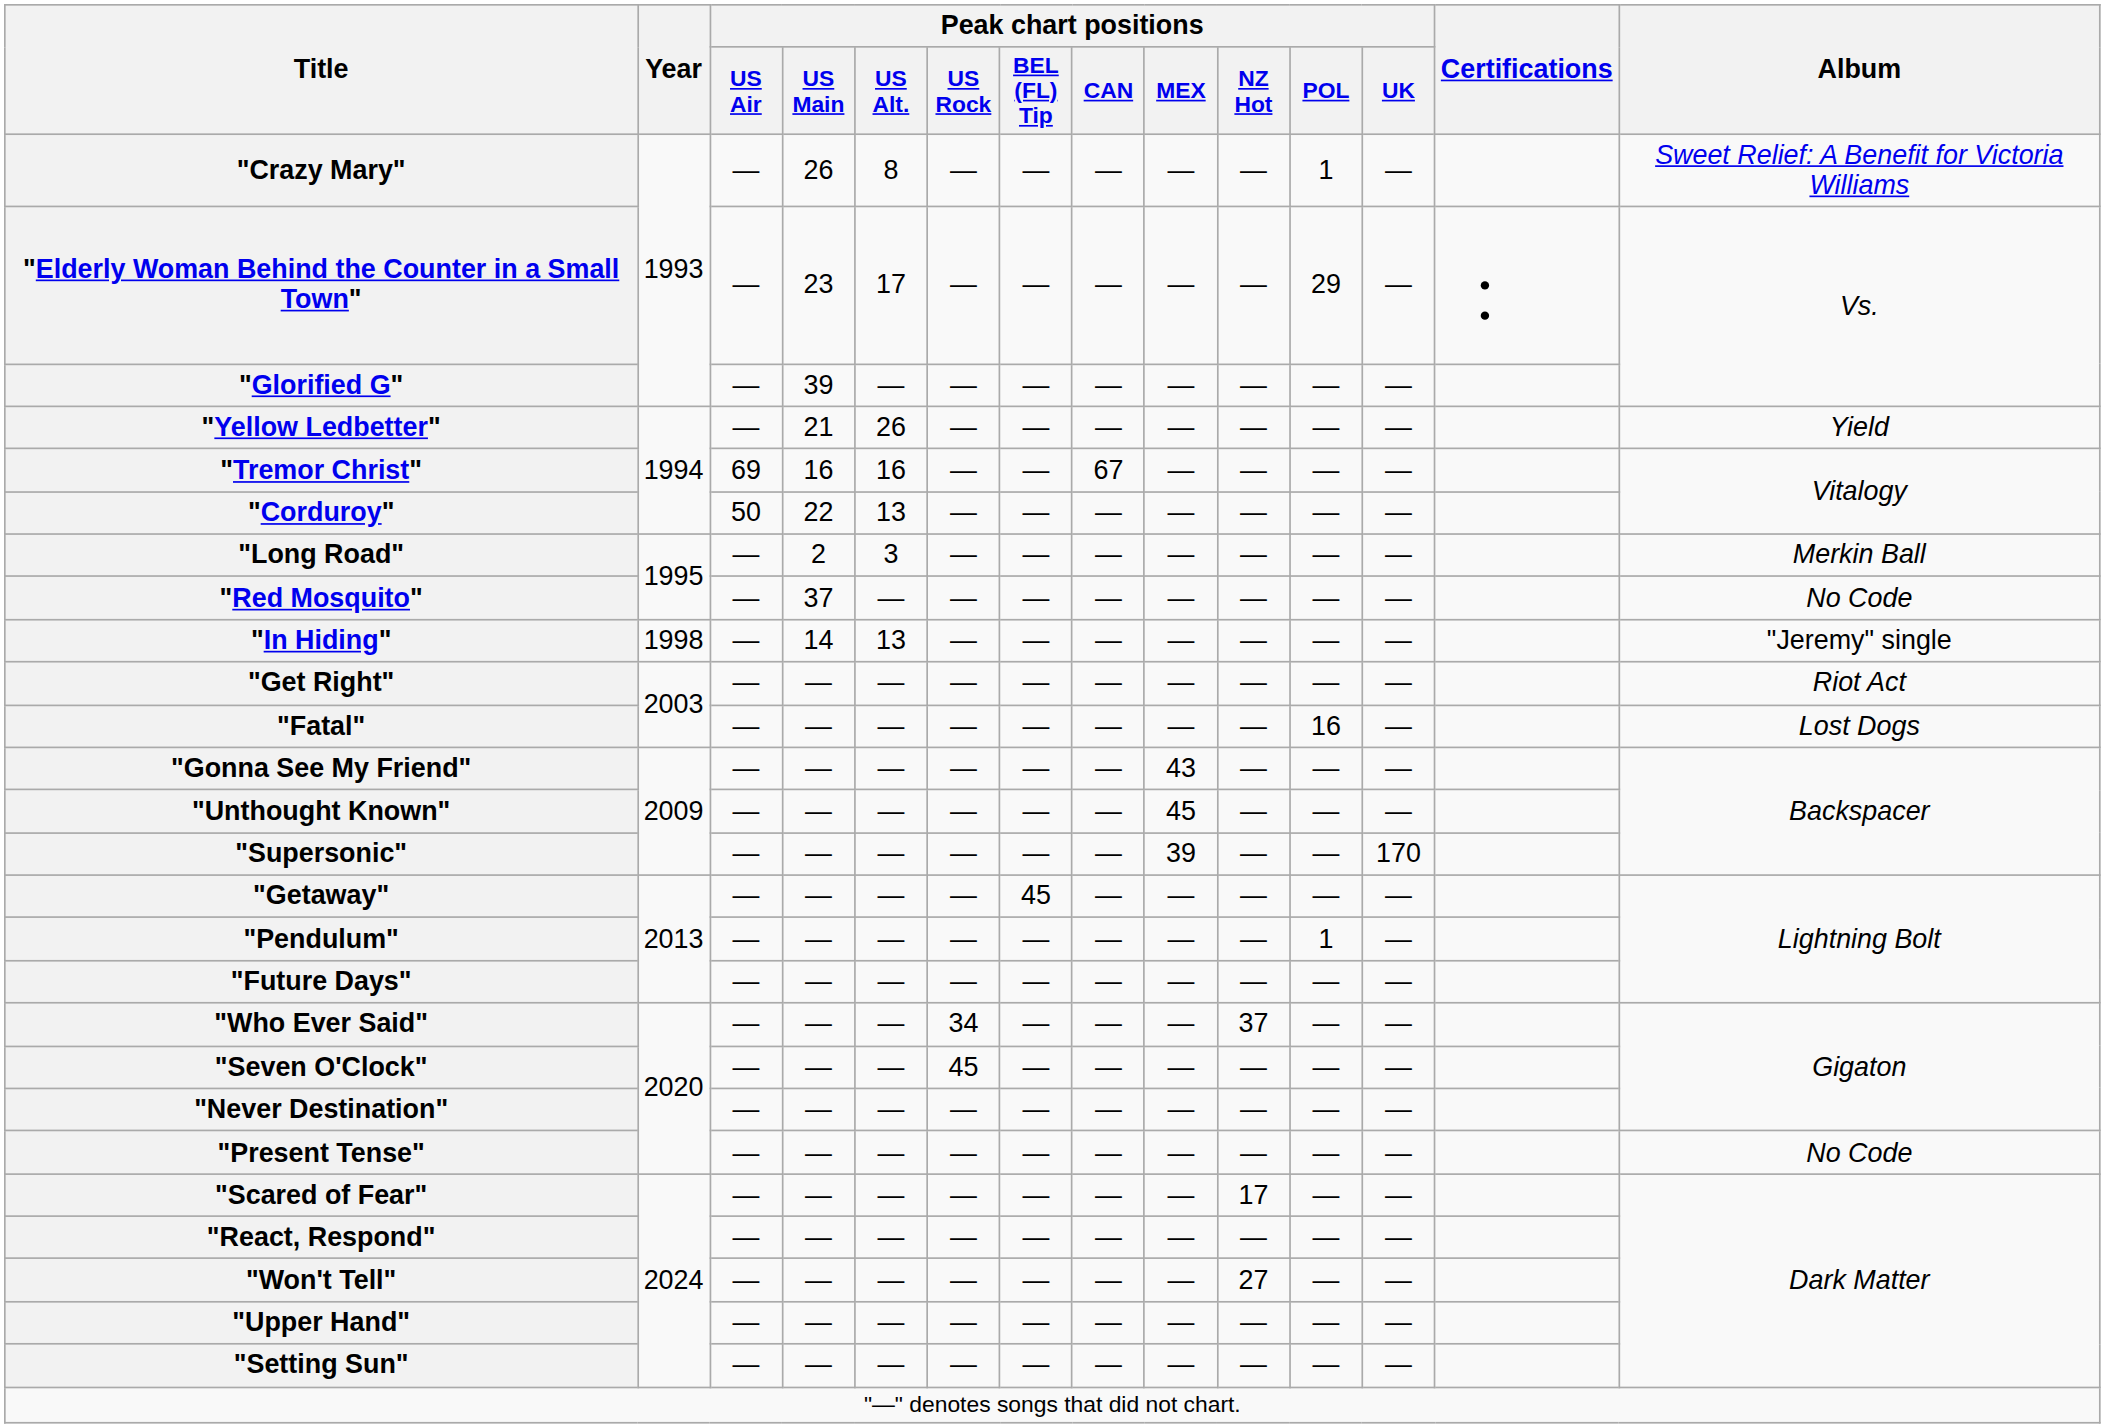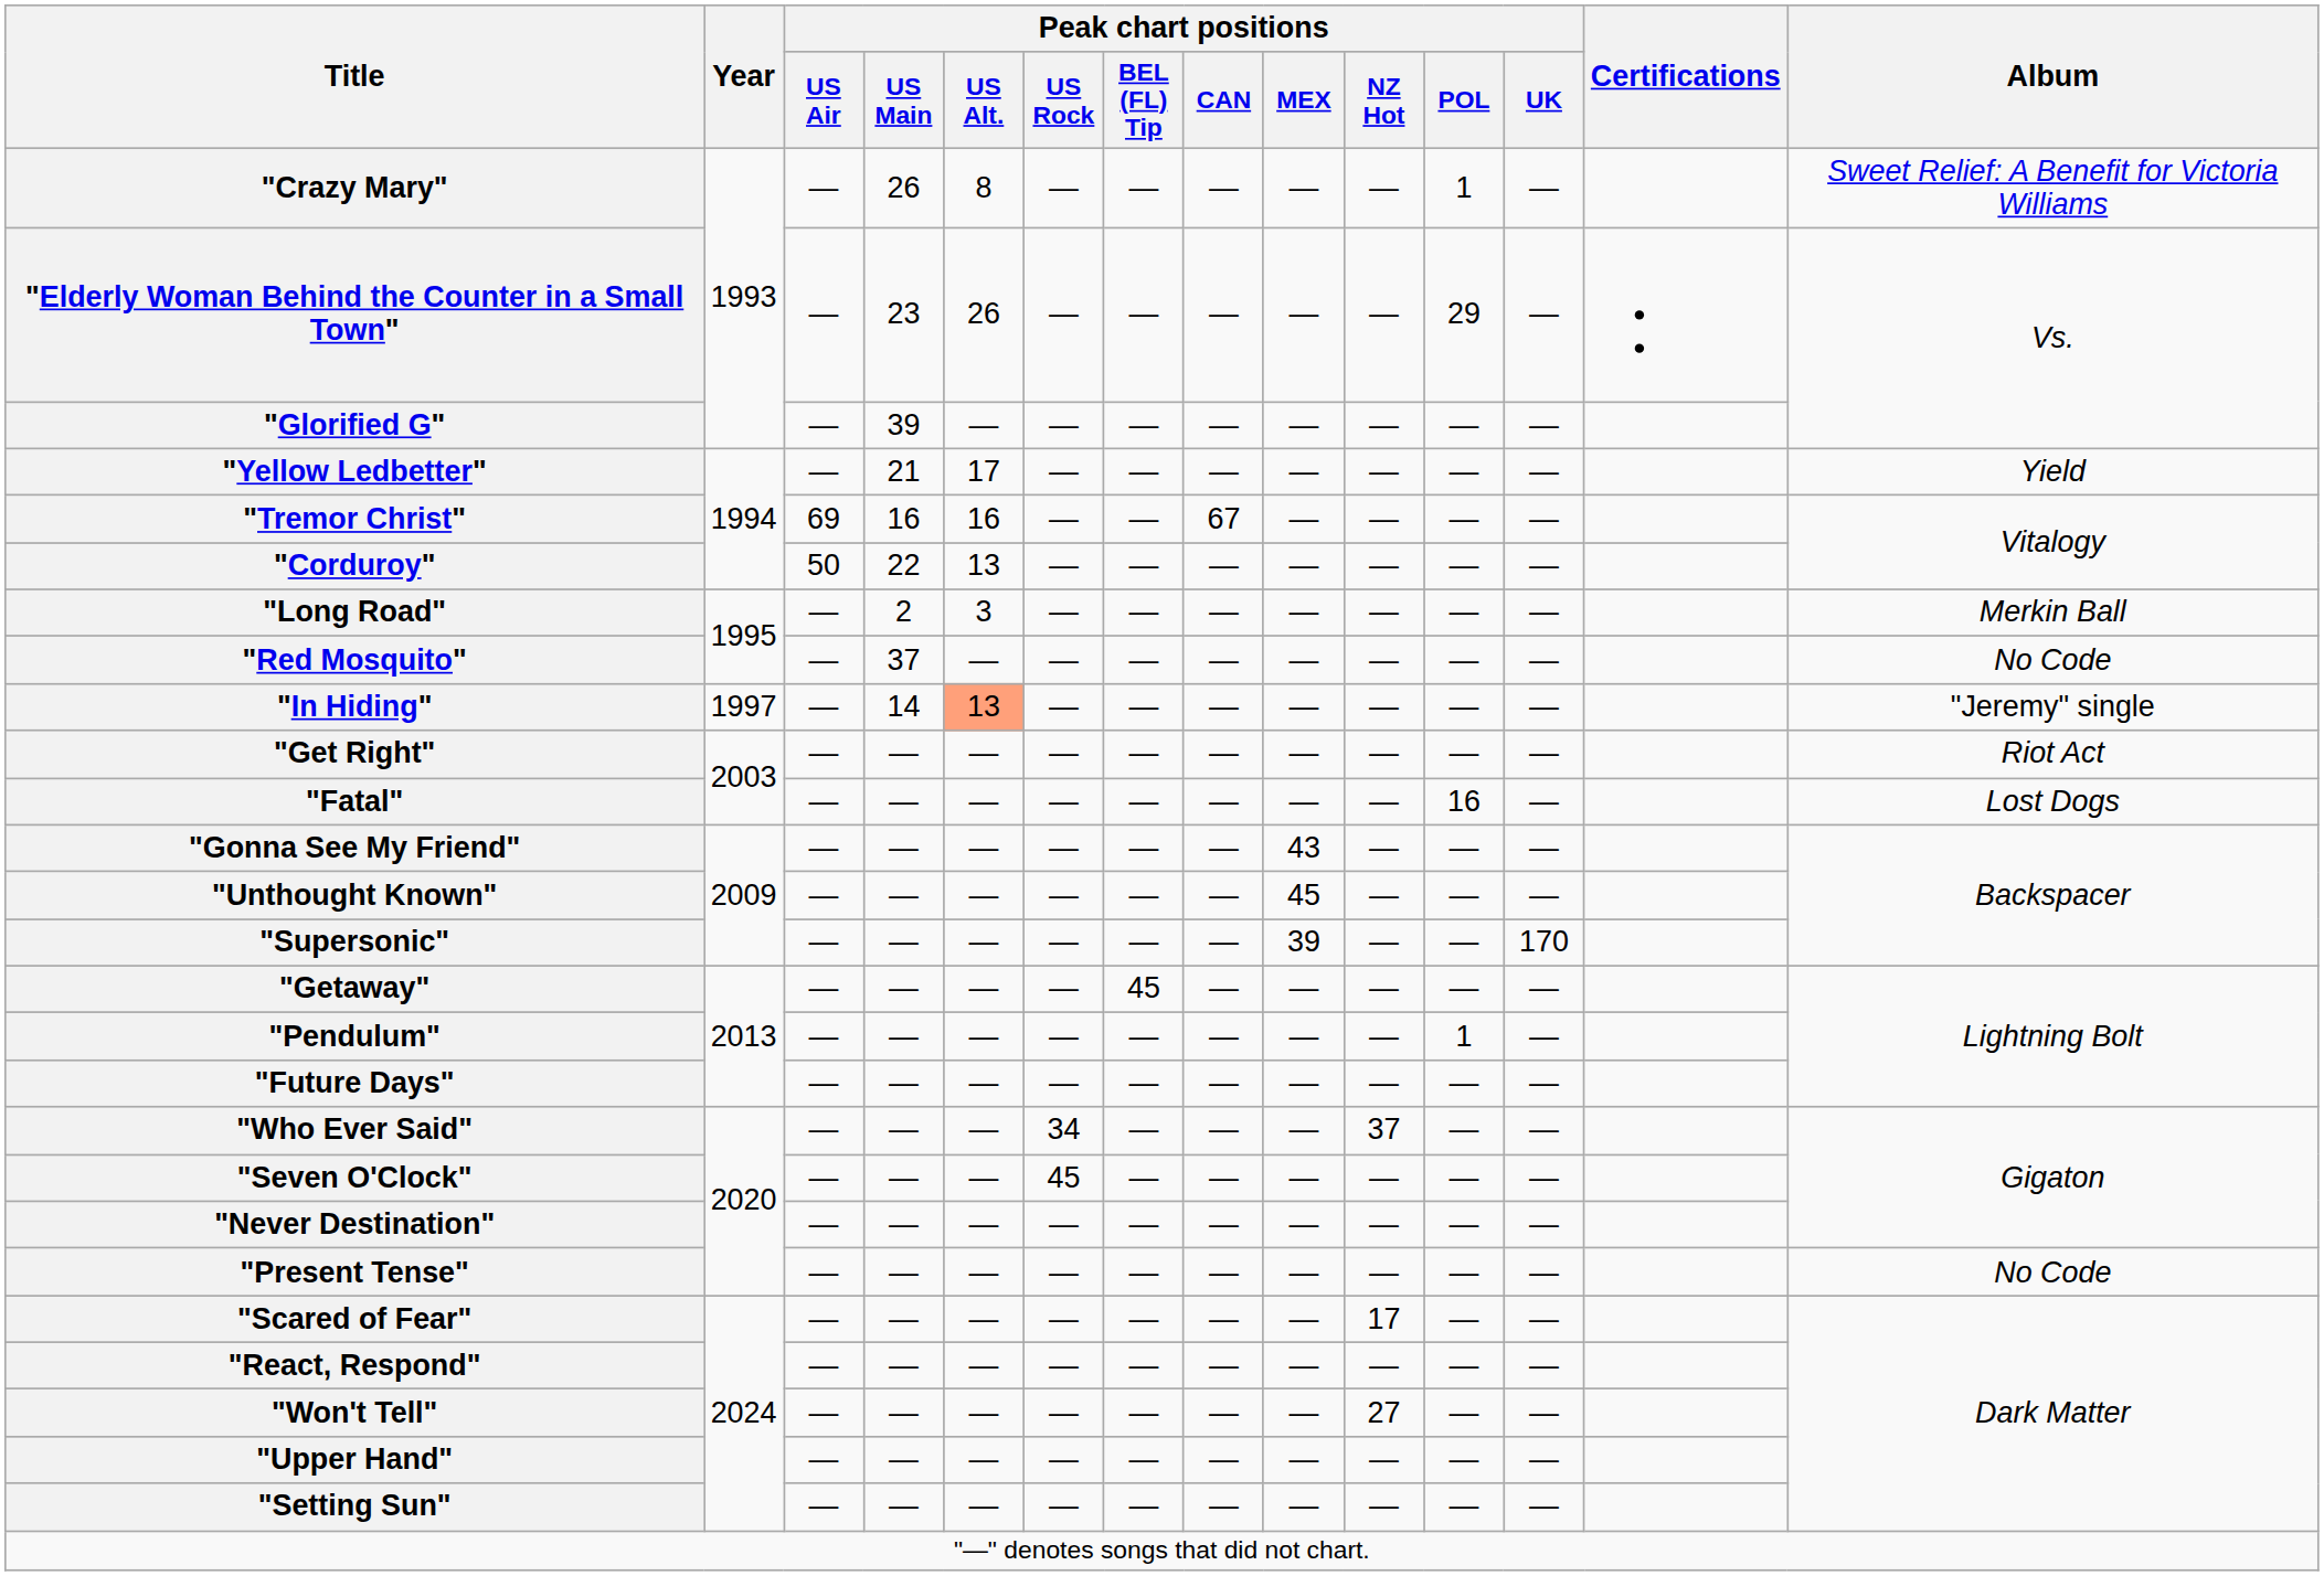"Elderly Woman Behind the Counter in a Small Town" | Peak chart positions / US Alt.: 17 -> 26
"Yellow Ledbetter" | Peak chart positions / US Alt.: 26 -> 17
"In Hiding" | Year: 1998 -> 1997
"In Hiding" | Peak chart positions / US Alt.: no background -> lightsalmon background
